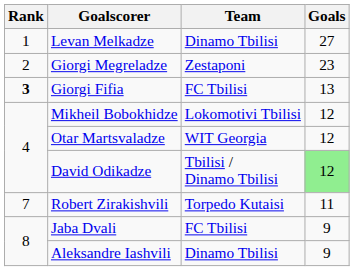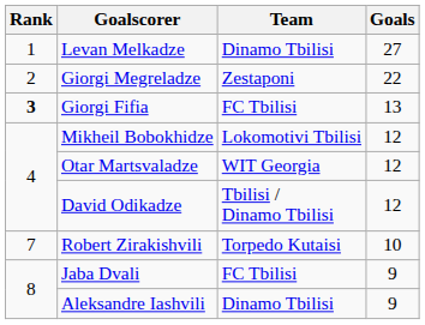Giorgi Megreladze | Goals: 23 -> 22
David Odikadze | Goals: lightgreen background -> no background
Robert Zirakishvili | Goals: 11 -> 10
